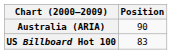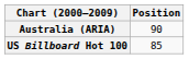US Billboard Hot 100 | Position: 83 -> 85
